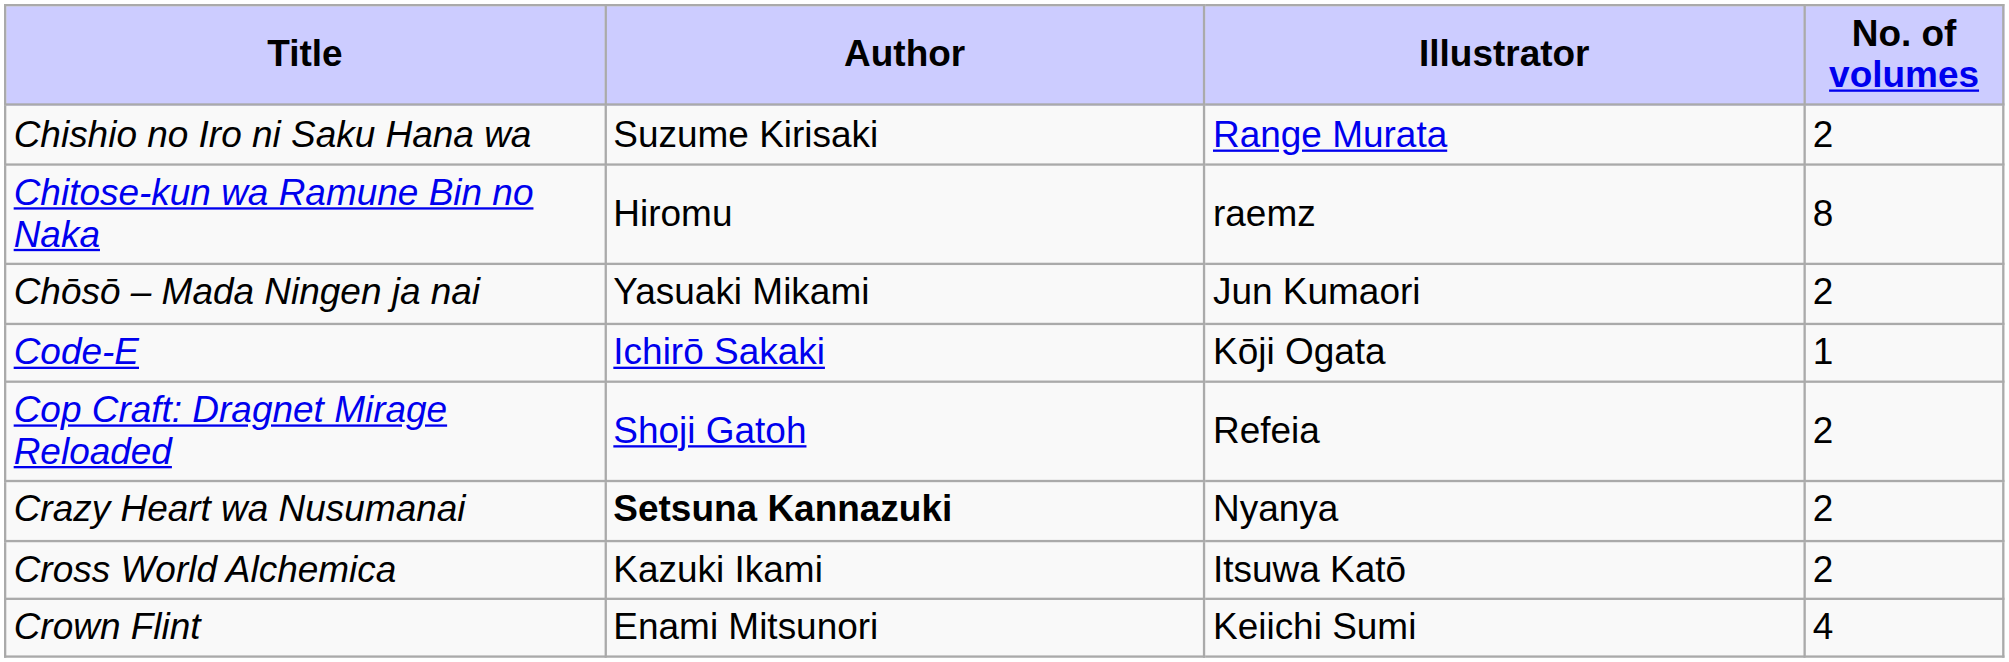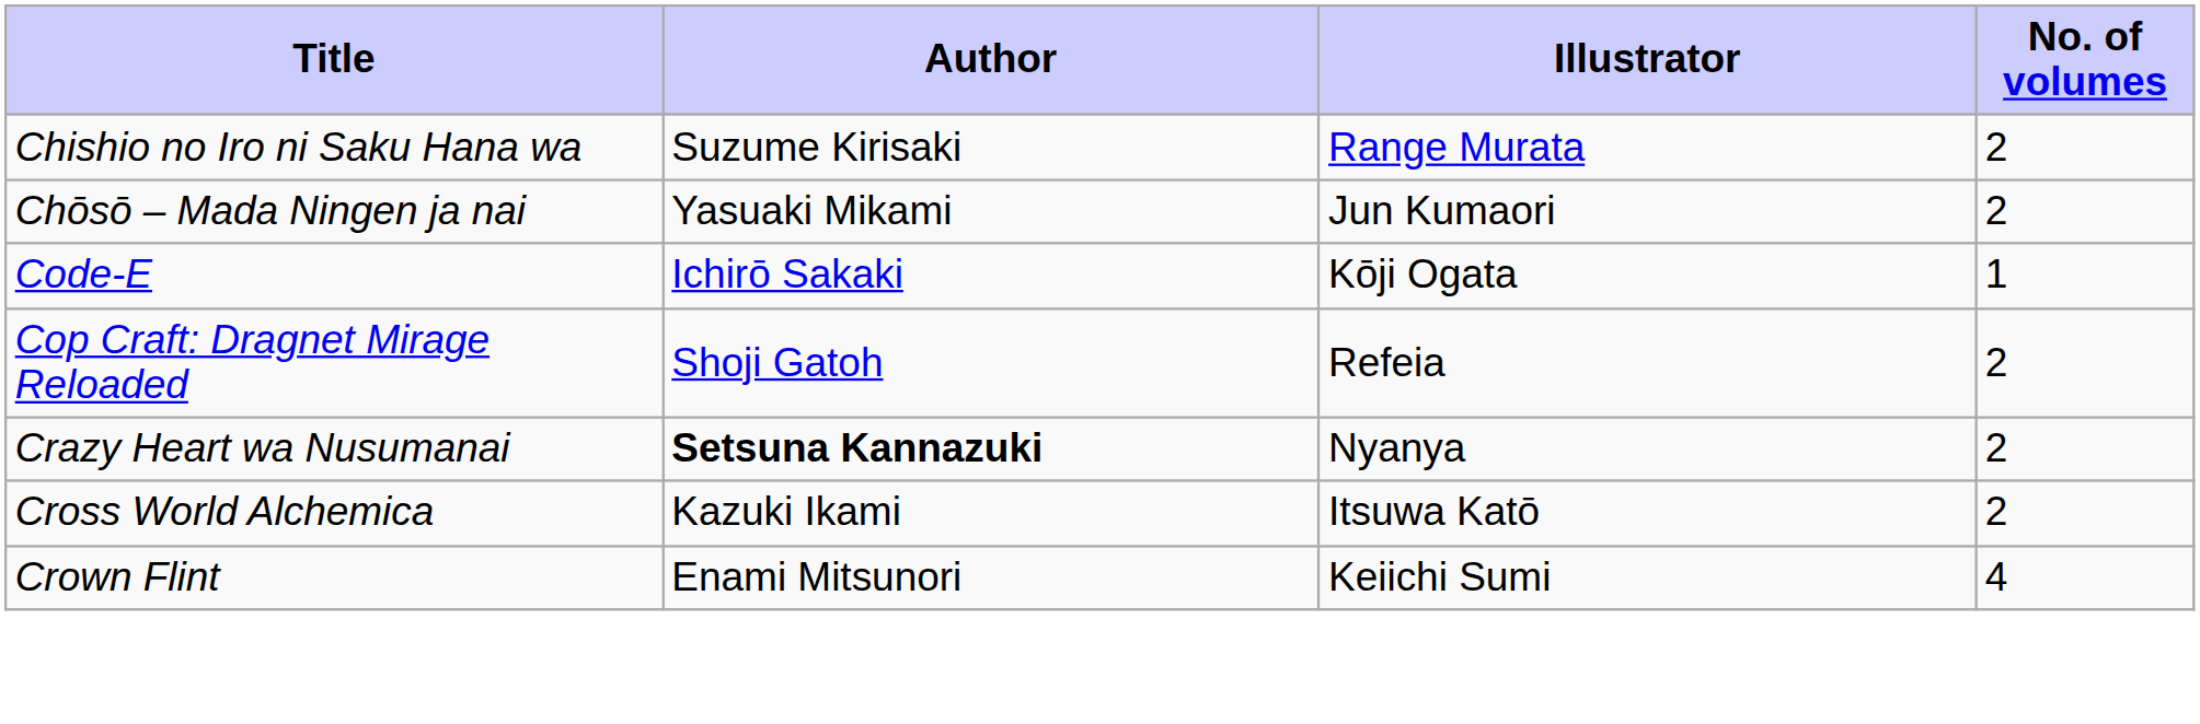- row: Chitose-kun wa Ramune Bin no Naka | Hiromu | raemz | 8
